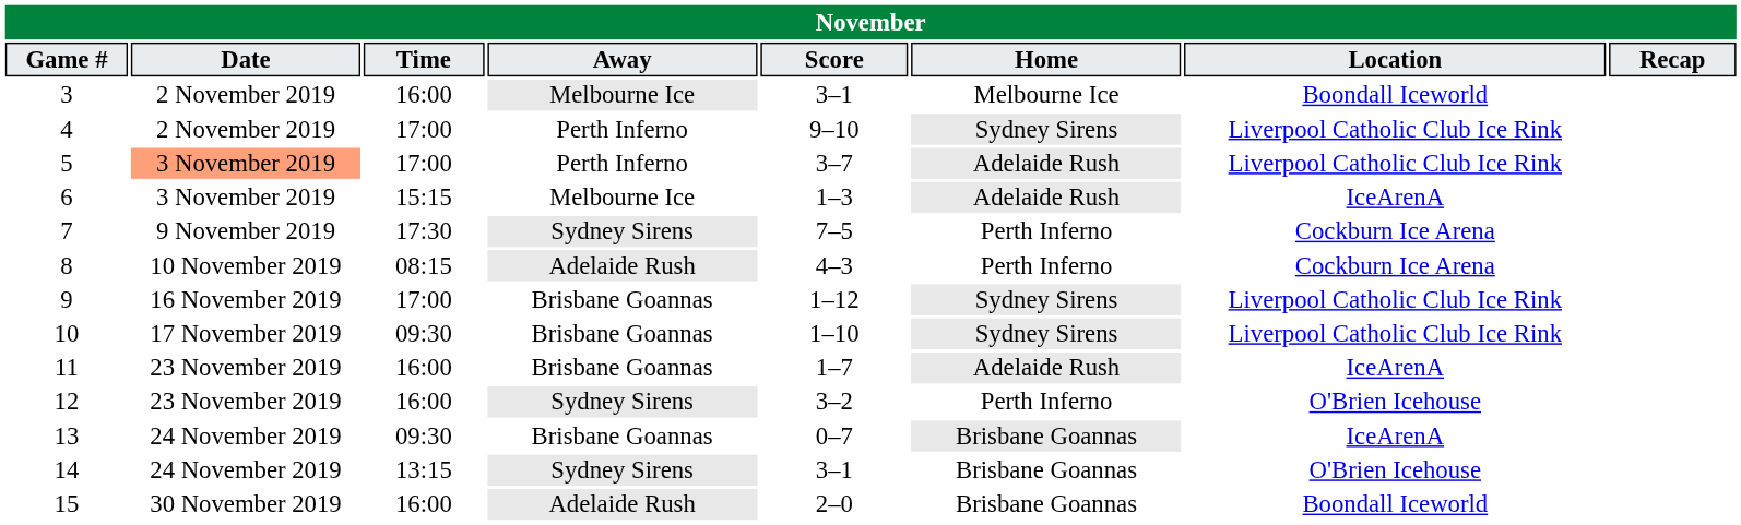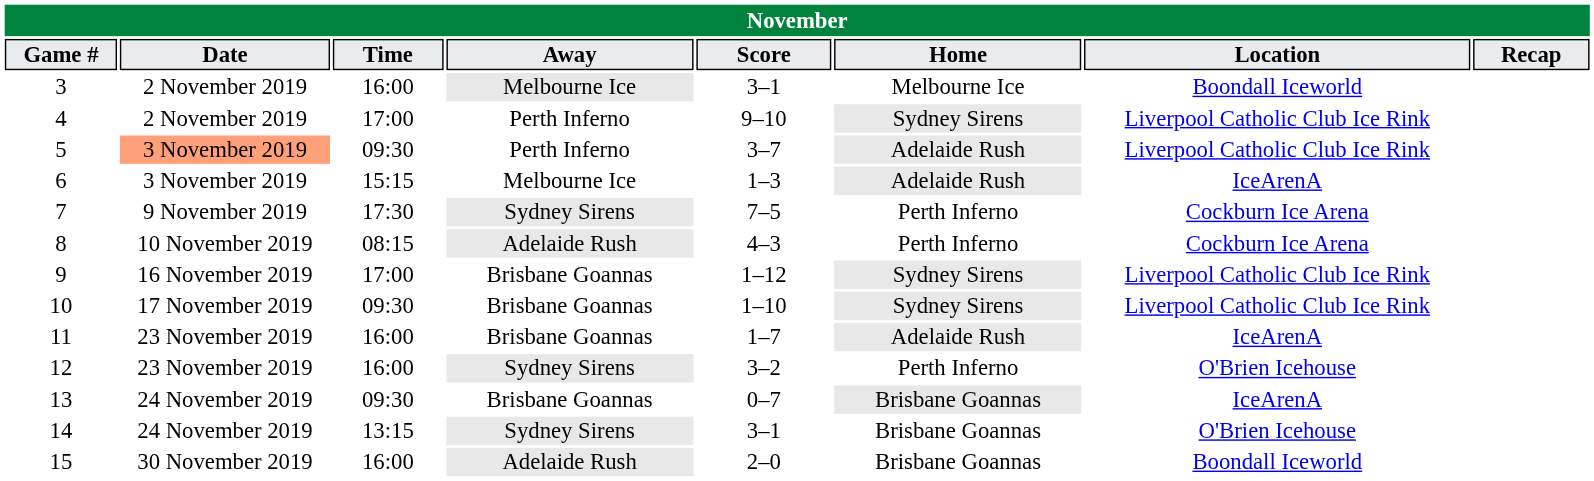5 | Time: 17:00 -> 09:30
